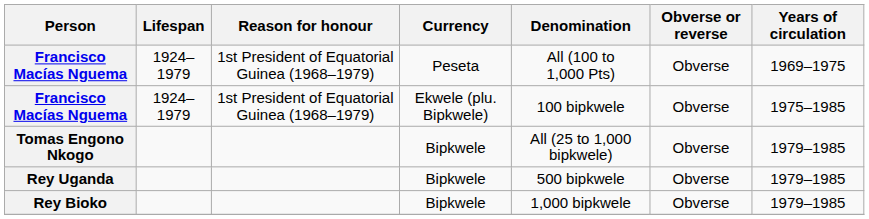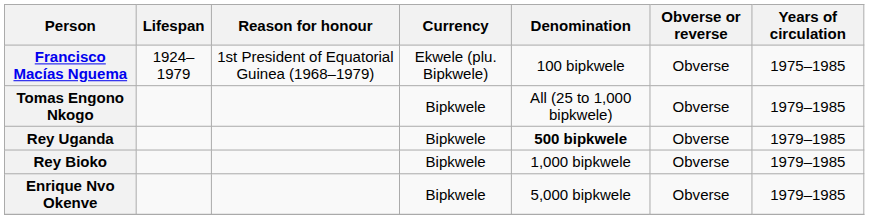- row: Francisco Macías Nguema | 1924–1979 | 1st President of Equatorial Guinea (1968–1979) | Peseta | All (100 to 1,000 Pts) | Obverse | 1969–1975
Rey Uganda | Denomination: normal -> bold
+ row: Enrique Nvo Okenve | Bipkwele | 5,000 bipkwele | Obverse | 1979–1985
